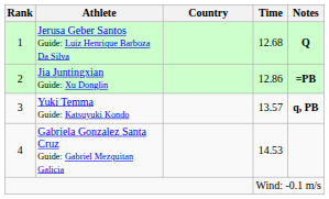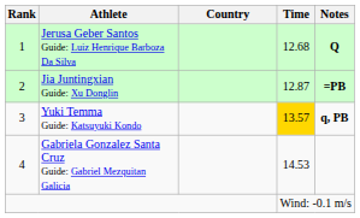Jia Juntingxian Guide: Xu Donglin | Time: 12.86 -> 12.87
Yuki Temma Guide: Katsuyuki Kondo | Time: no background -> gold background
